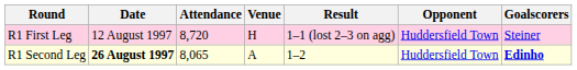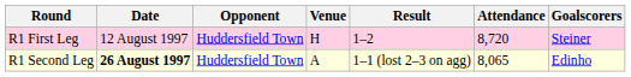columns swapped: Opponent <-> Attendance
R1 First Leg | Result: 1–1 (lost 2–3 on agg) -> 1–2
R1 Second Leg | Result: 1–2 -> 1–1 (lost 2–3 on agg)
R1 Second Leg | Goalscorers: bold -> normal
